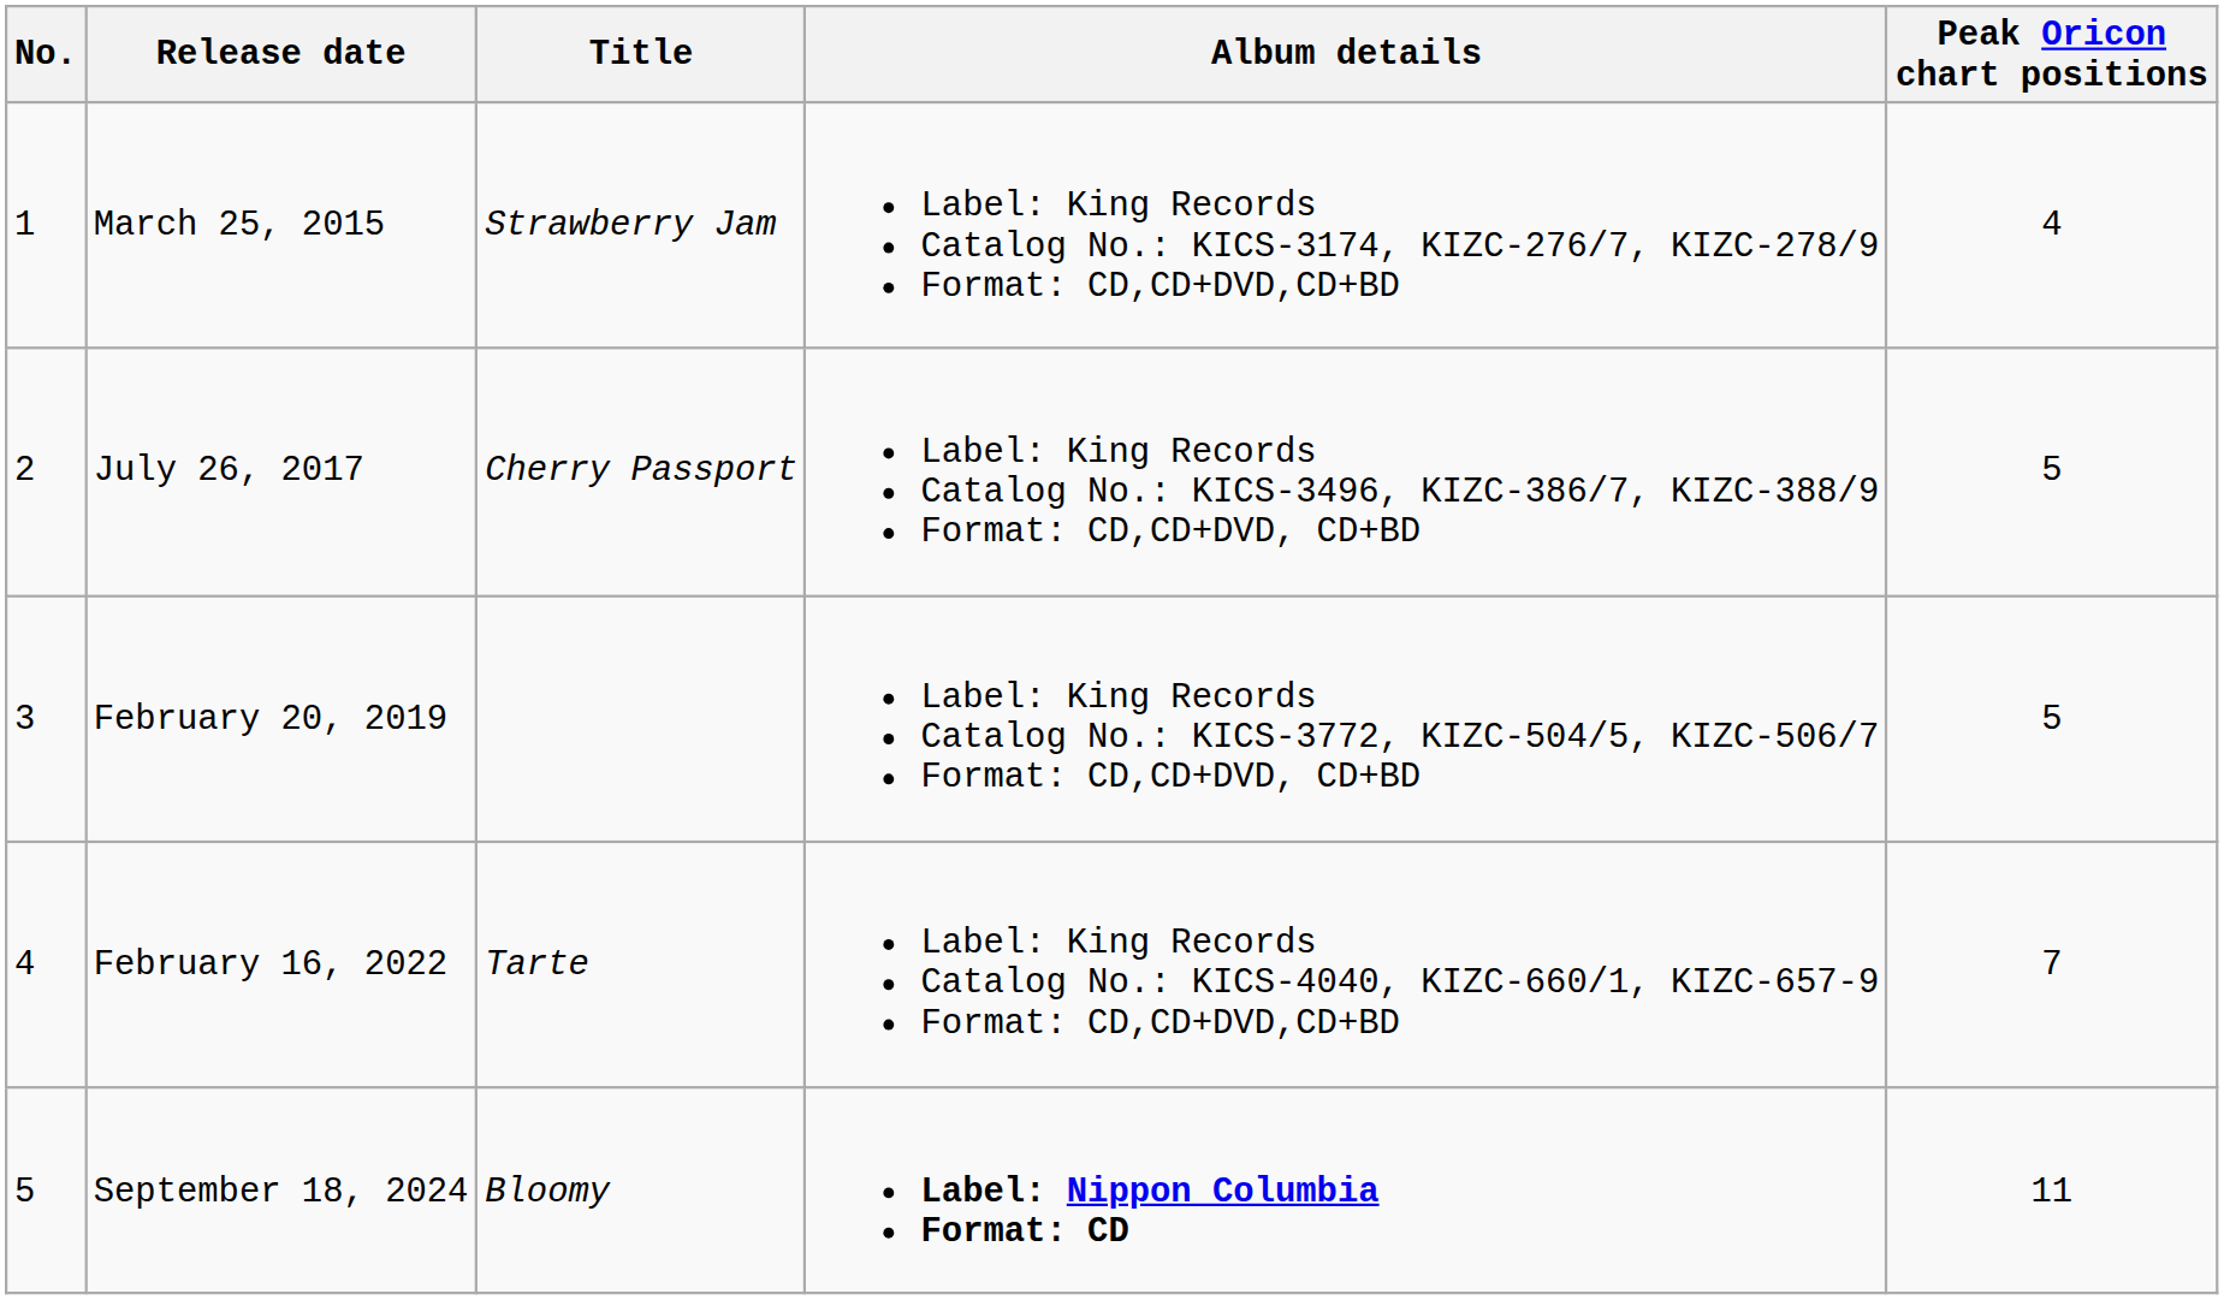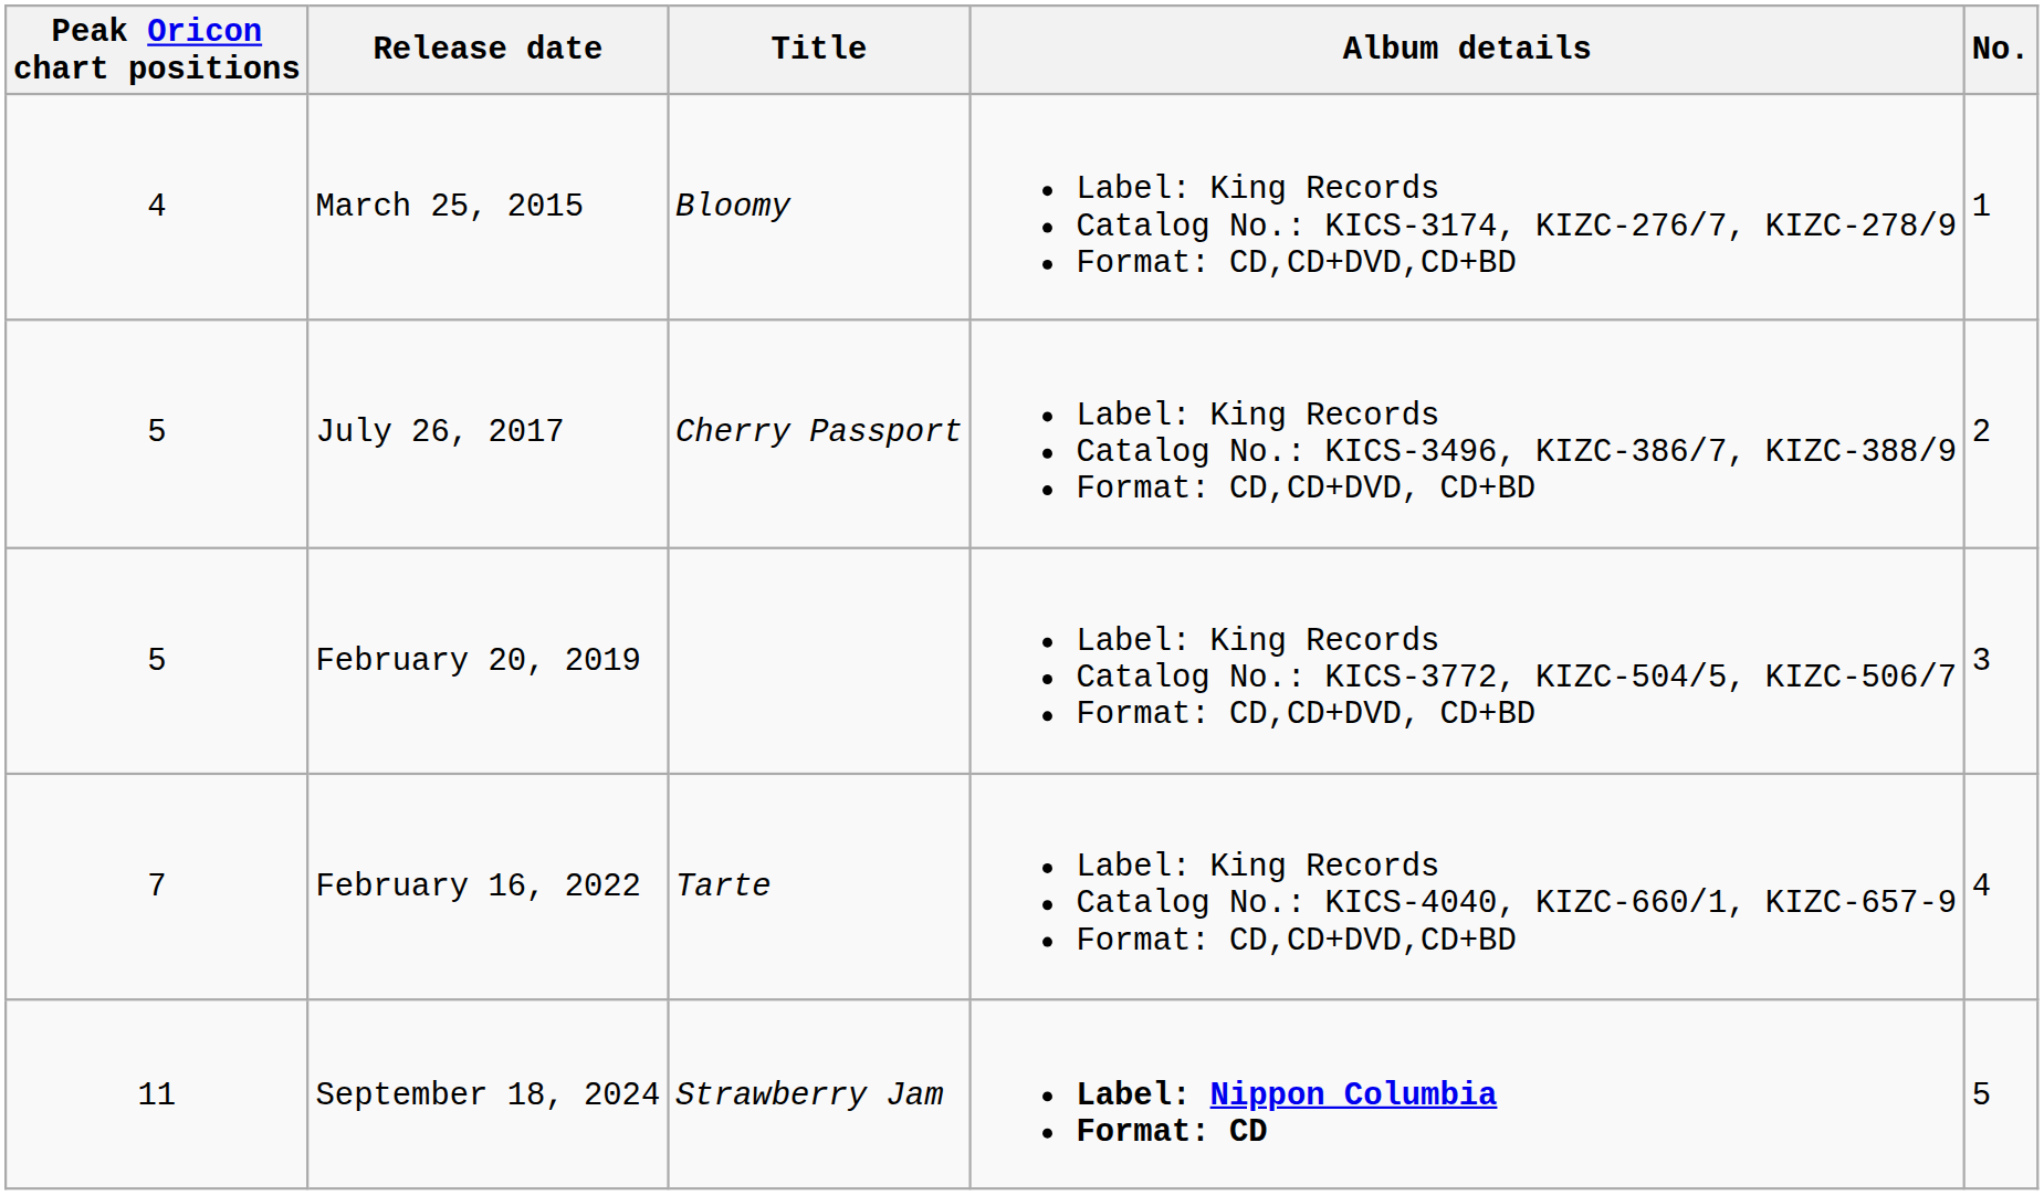columns swapped: No. <-> Peak Oricon chart positions
March 25, 2015 | Title: Strawberry Jam -> Bloomy
September 18, 2024 | Title: Bloomy -> Strawberry Jam
